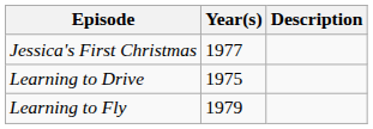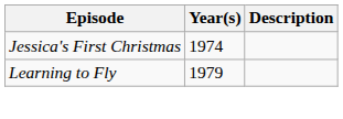Jessica's First Christmas | Year(s): 1977 -> 1974
- row: Learning to Drive | 1975
